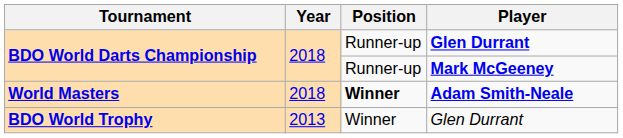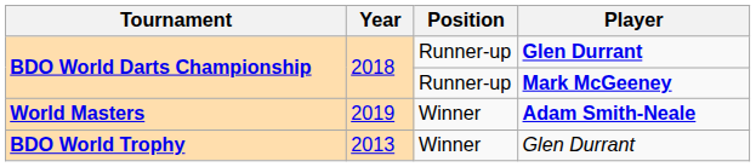World Masters | Year: 2018 -> 2019
World Masters | Position: bold -> normal
